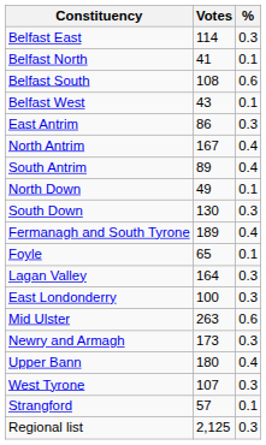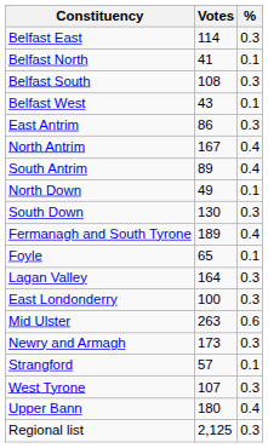Belfast South | %: 0.6 -> 0.3
rows swapped: Strangford <-> Upper Bann
